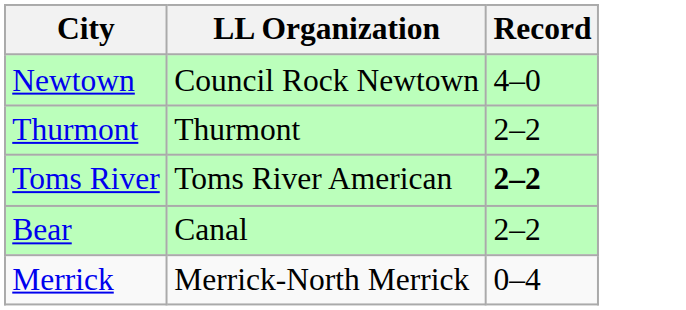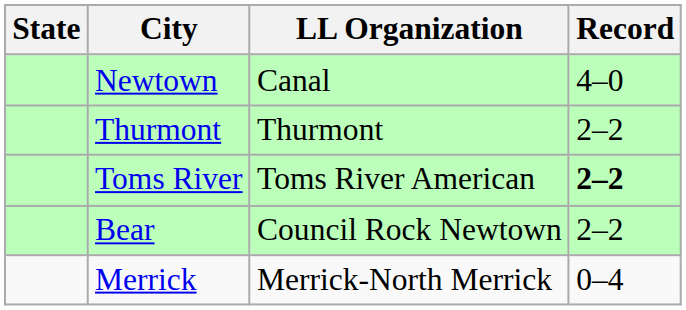+ column: State
Newtown | LL Organization: Council Rock Newtown -> Canal
Bear | LL Organization: Canal -> Council Rock Newtown
